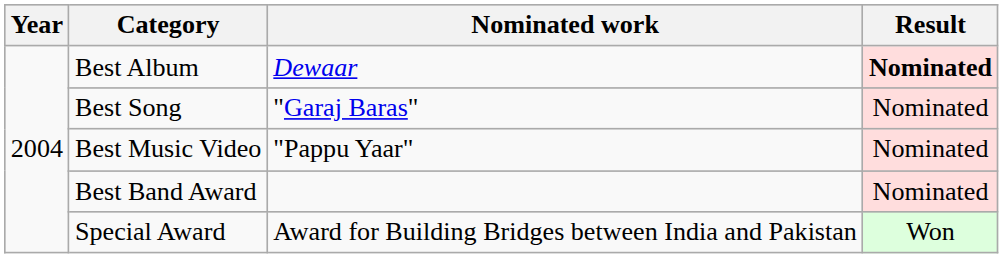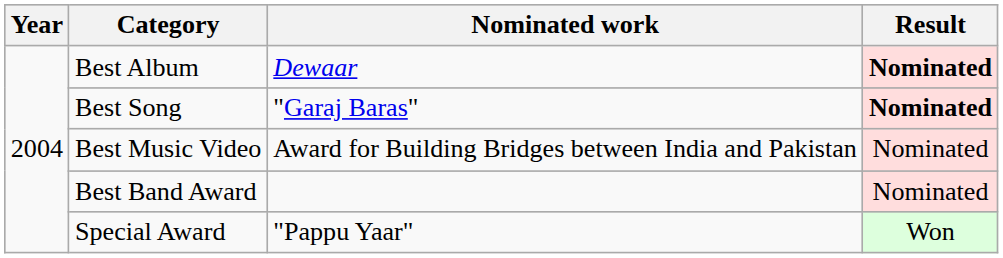Best Song | Result: normal -> bold
Best Music Video | Nominated work: "Pappu Yaar" -> Award for Building Bridges between India and Pakistan
Special Award | Nominated work: Award for Building Bridges between India and Pakistan -> "Pappu Yaar"
